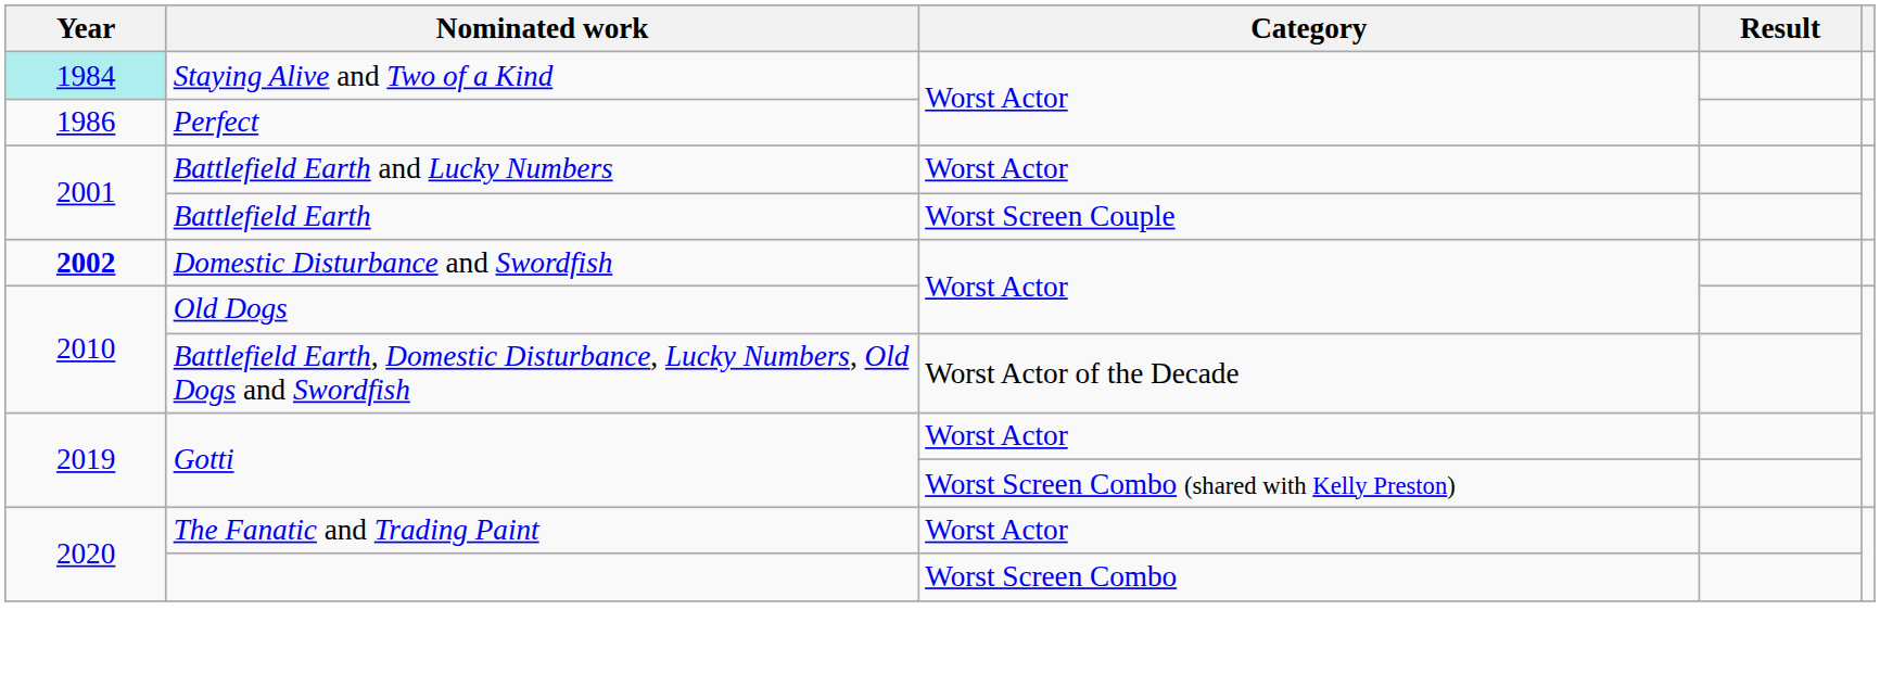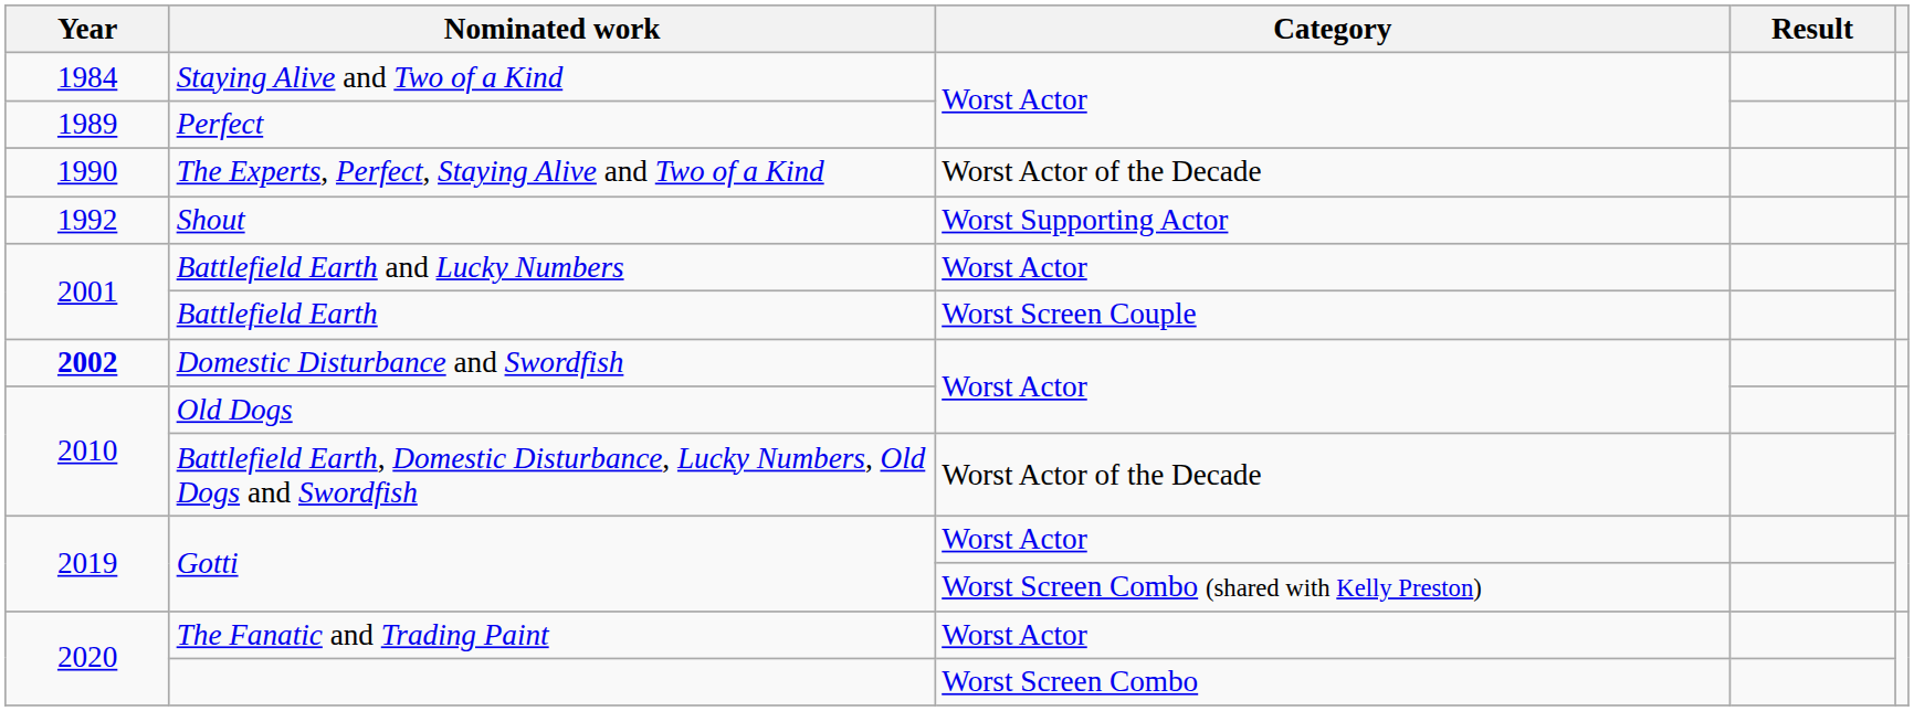Staying Alive and Two of a Kind | Year: paleturquoise background -> no background
Perfect | Year: 1986 -> 1989
+ row: 1990 | The Experts, Perfect, Staying Alive and Two of a Kind | Worst Actor of the Decade
+ row: 1992 | Shout | Worst Supporting Actor
